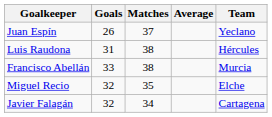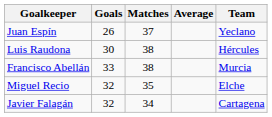Luis Raudona | Goals: 31 -> 30
